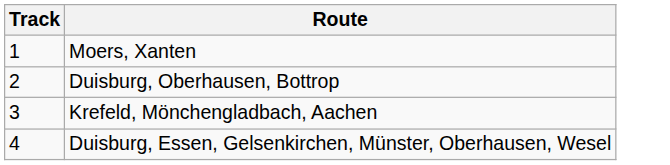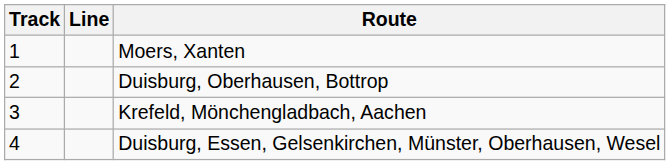+ column: Line
